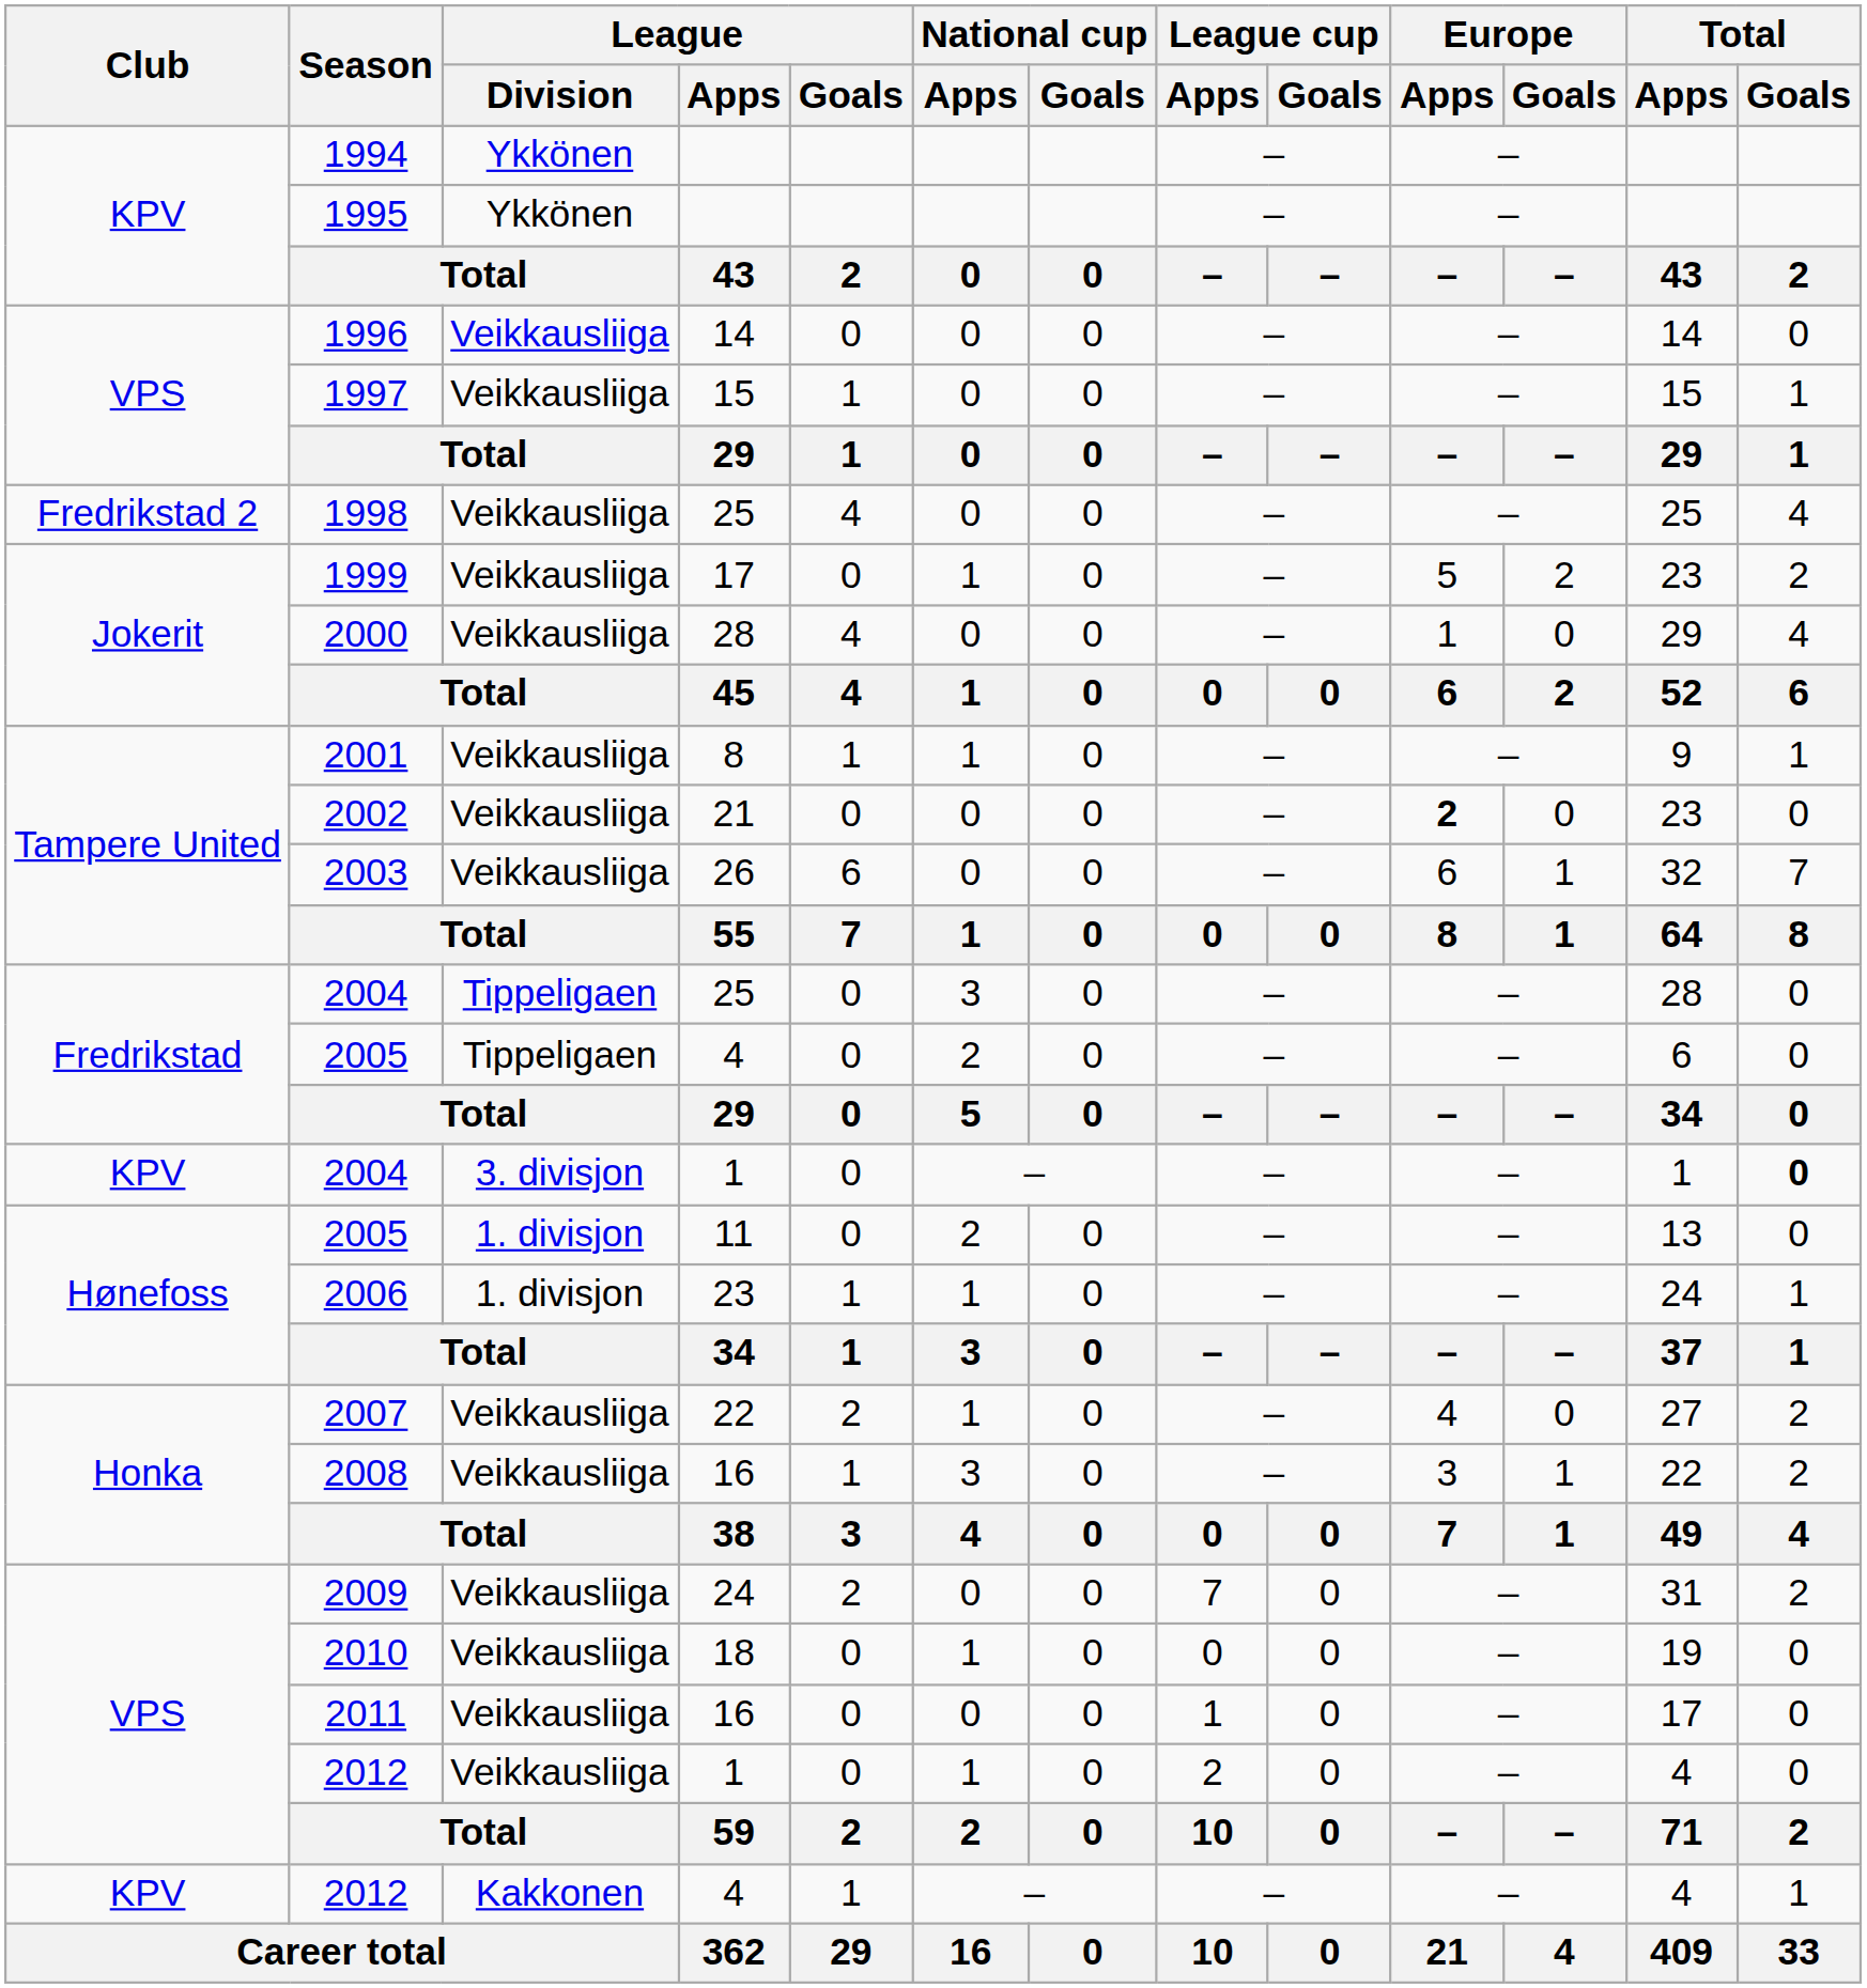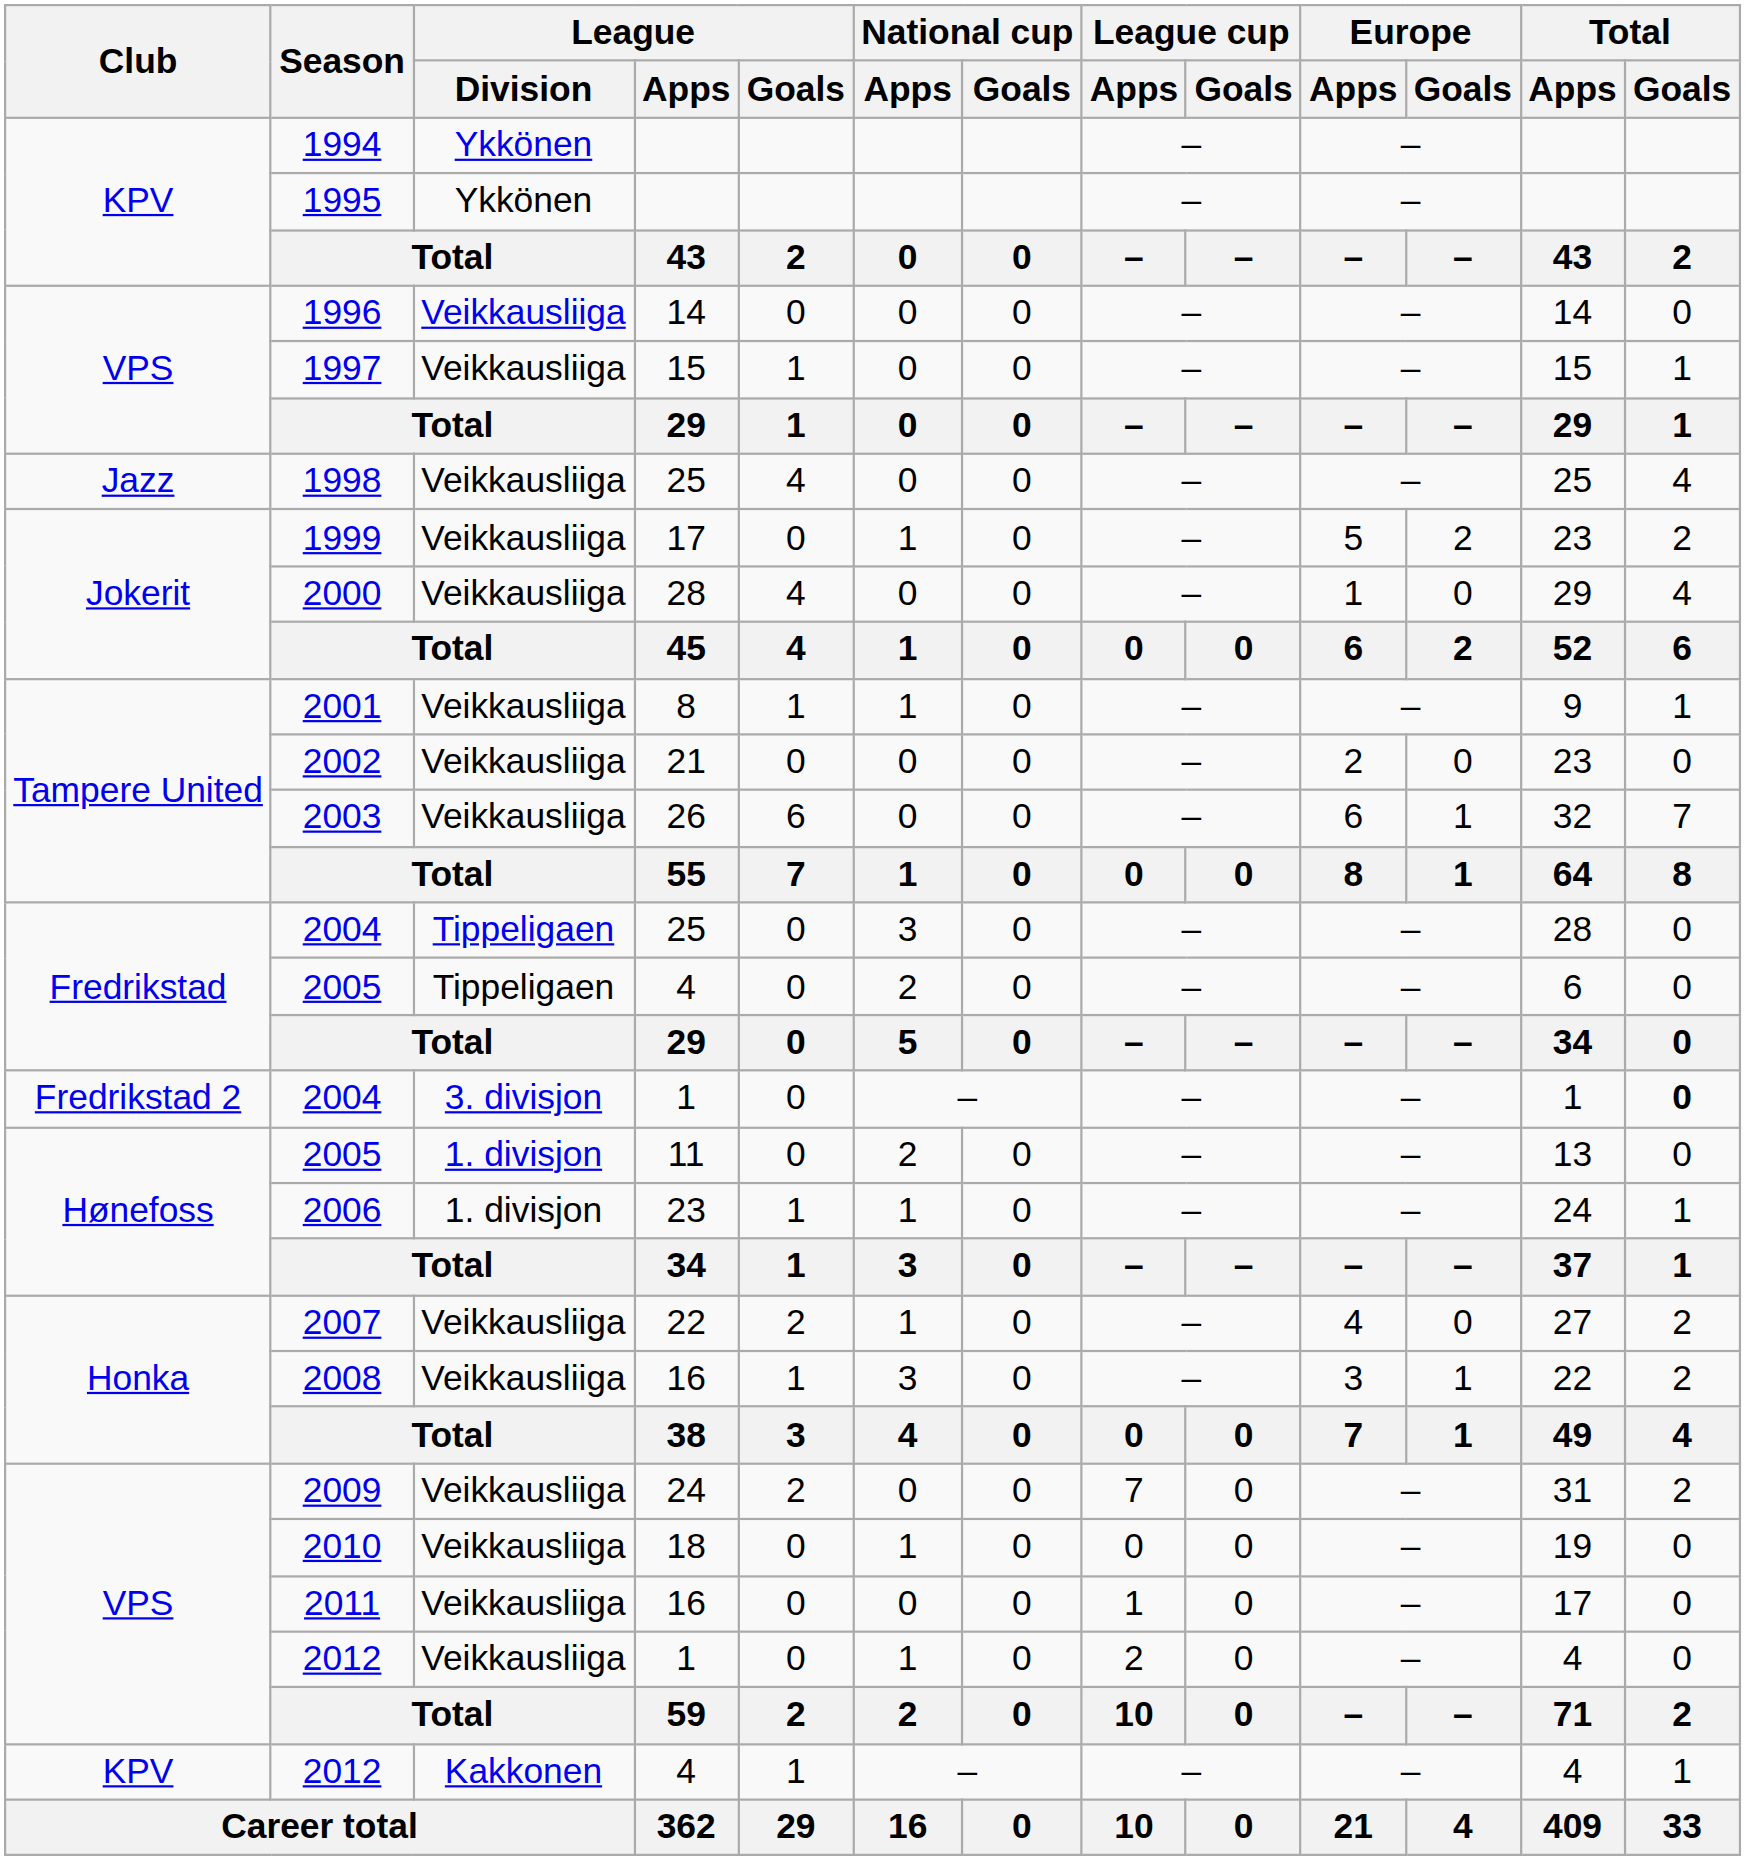1998 | Club: Fredrikstad 2 -> Jazz
2002 | Europe / Apps: bold -> normal
2004 / 1 | Club: KPV -> Fredrikstad 2
